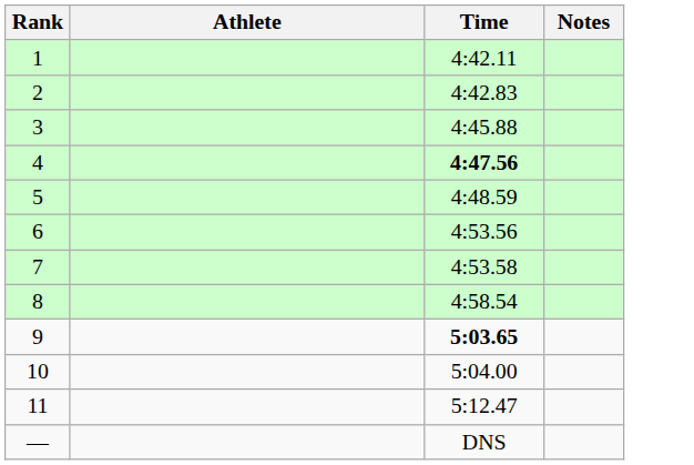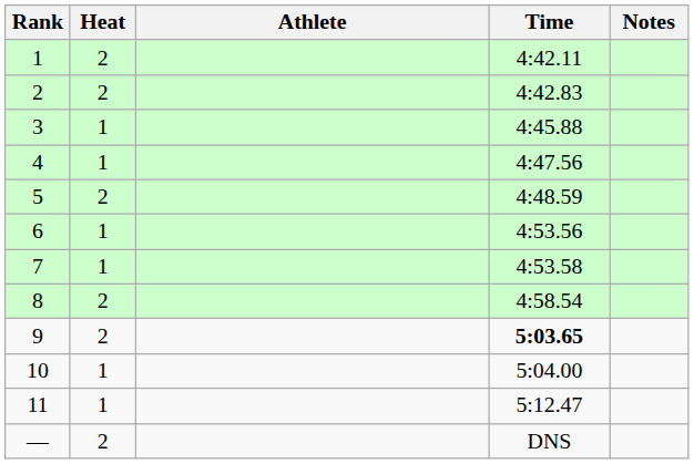+ column: Heat | 2 | 2 | 1 | 1 | 2 | 1 | 1 | 2 | 2 | 1 | 1 | 2
4 | Time: bold -> normal
